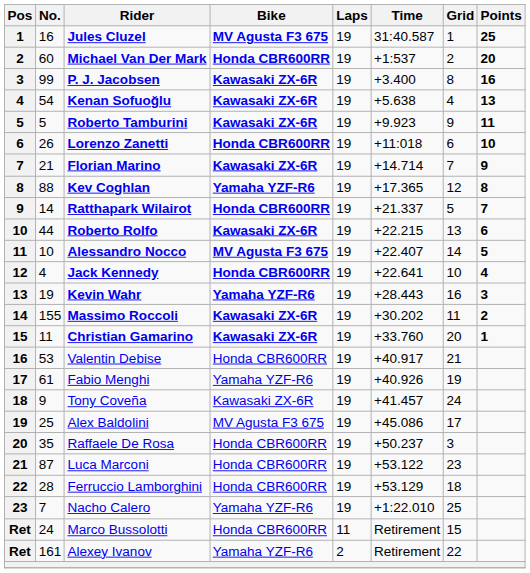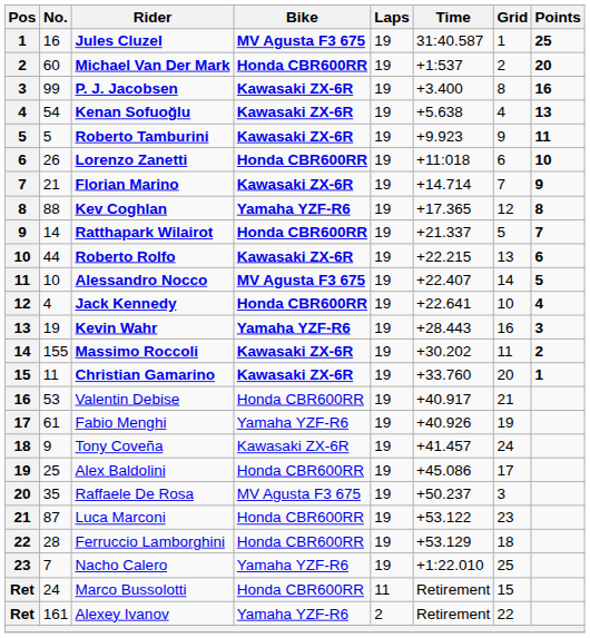Alex Baldolini | Bike: MV Agusta F3 675 -> Honda CBR600RR
Raffaele De Rosa | Bike: Honda CBR600RR -> MV Agusta F3 675
